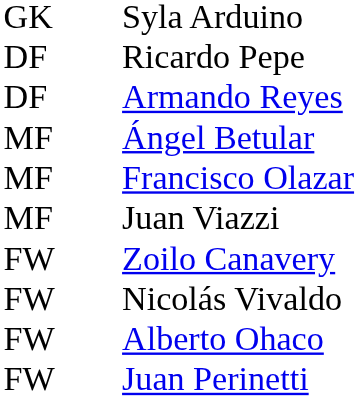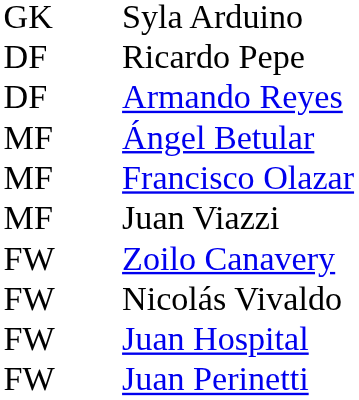- row: FW | Alberto Ohaco
+ row: FW | Juan Hospital
